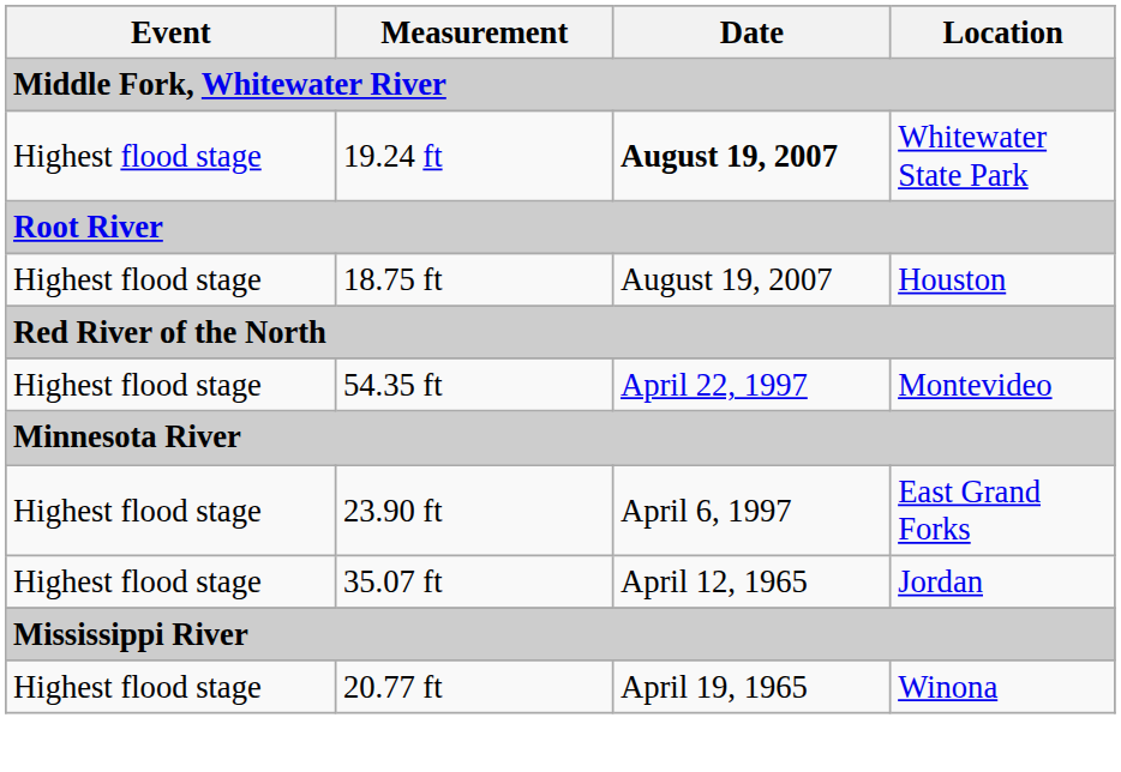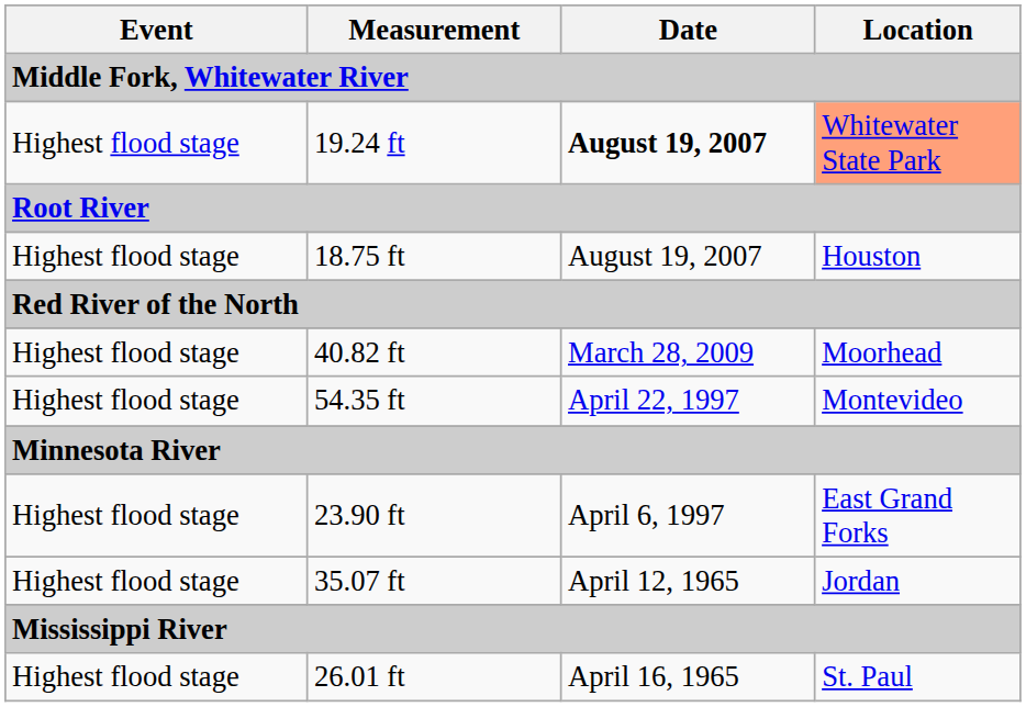19.24 ft | Location: no background -> lightsalmon background
+ row: Highest flood stage | 40.82 ft | March 28, 2009 | Moorhead
+ row: Highest flood stage | 26.01 ft | April 16, 1965 | St. Paul
- row: Highest flood stage | 20.77 ft | April 19, 1965 | Winona
